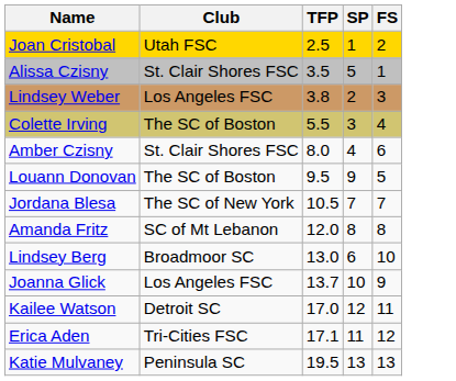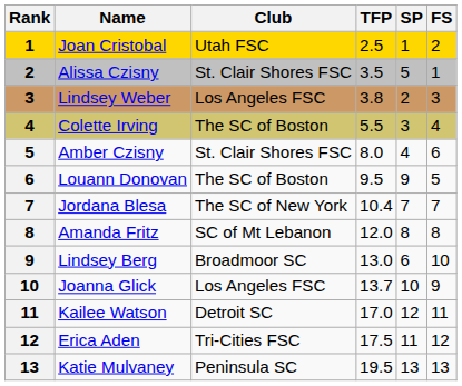+ column: Rank | 1 | 2 | 3 | 4 | 5 | 6 | 7 | 8 | 9 | 10 | 11 | 12 | 13
Jordana Blesa | TFP: 10.5 -> 10.4
Erica Aden | TFP: 17.1 -> 17.5
